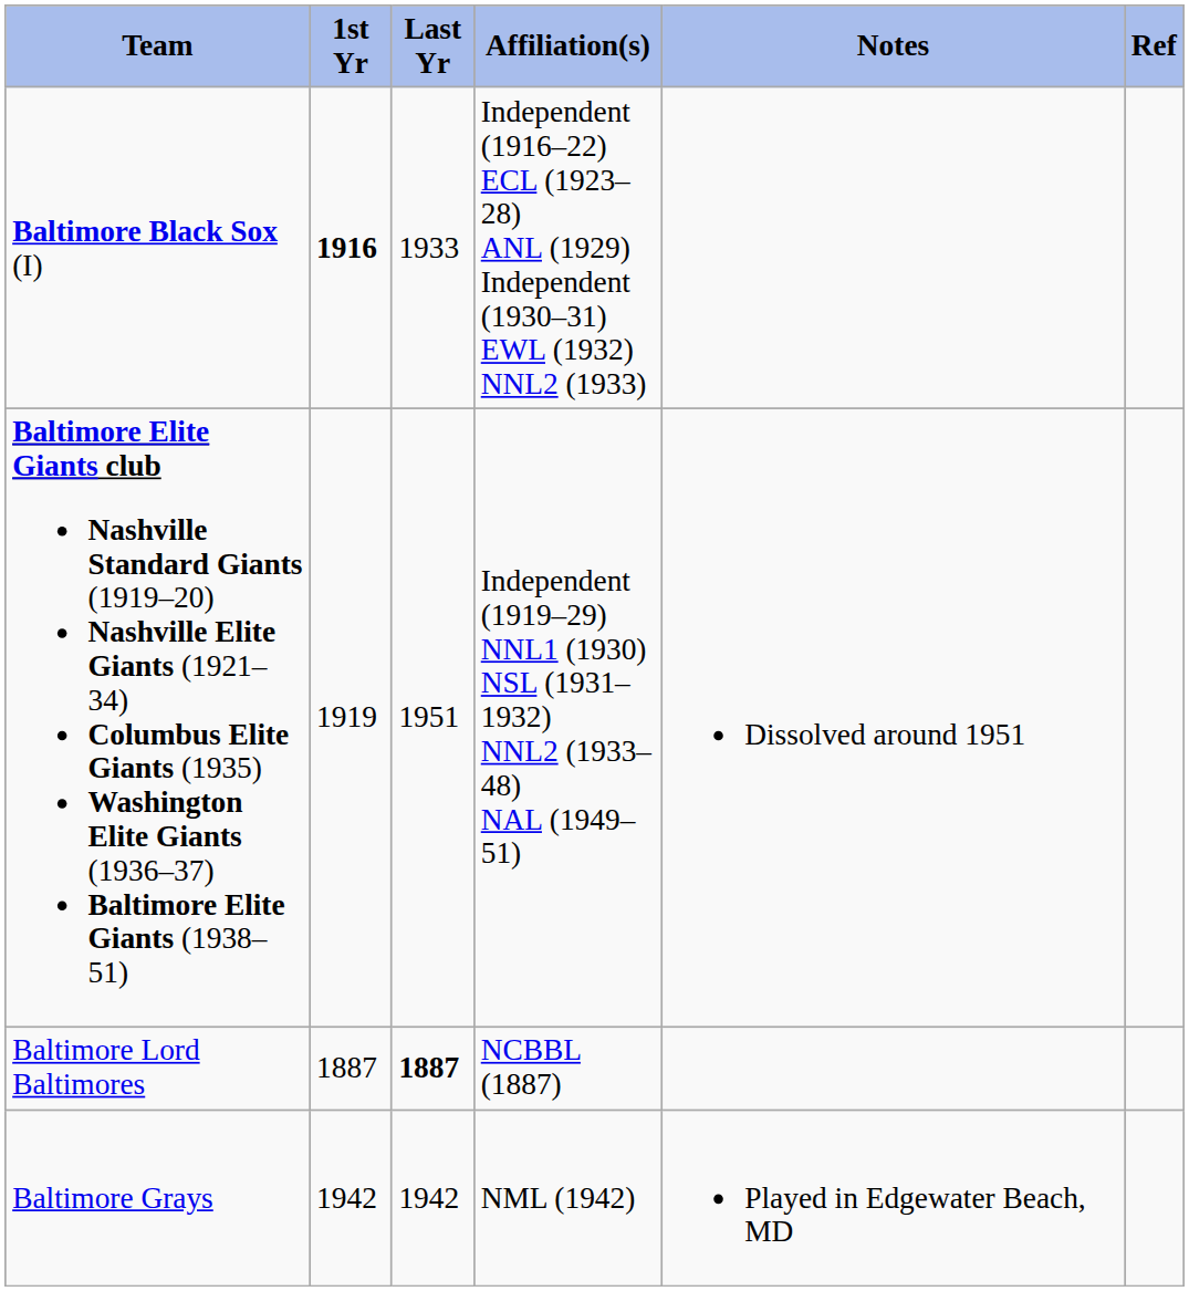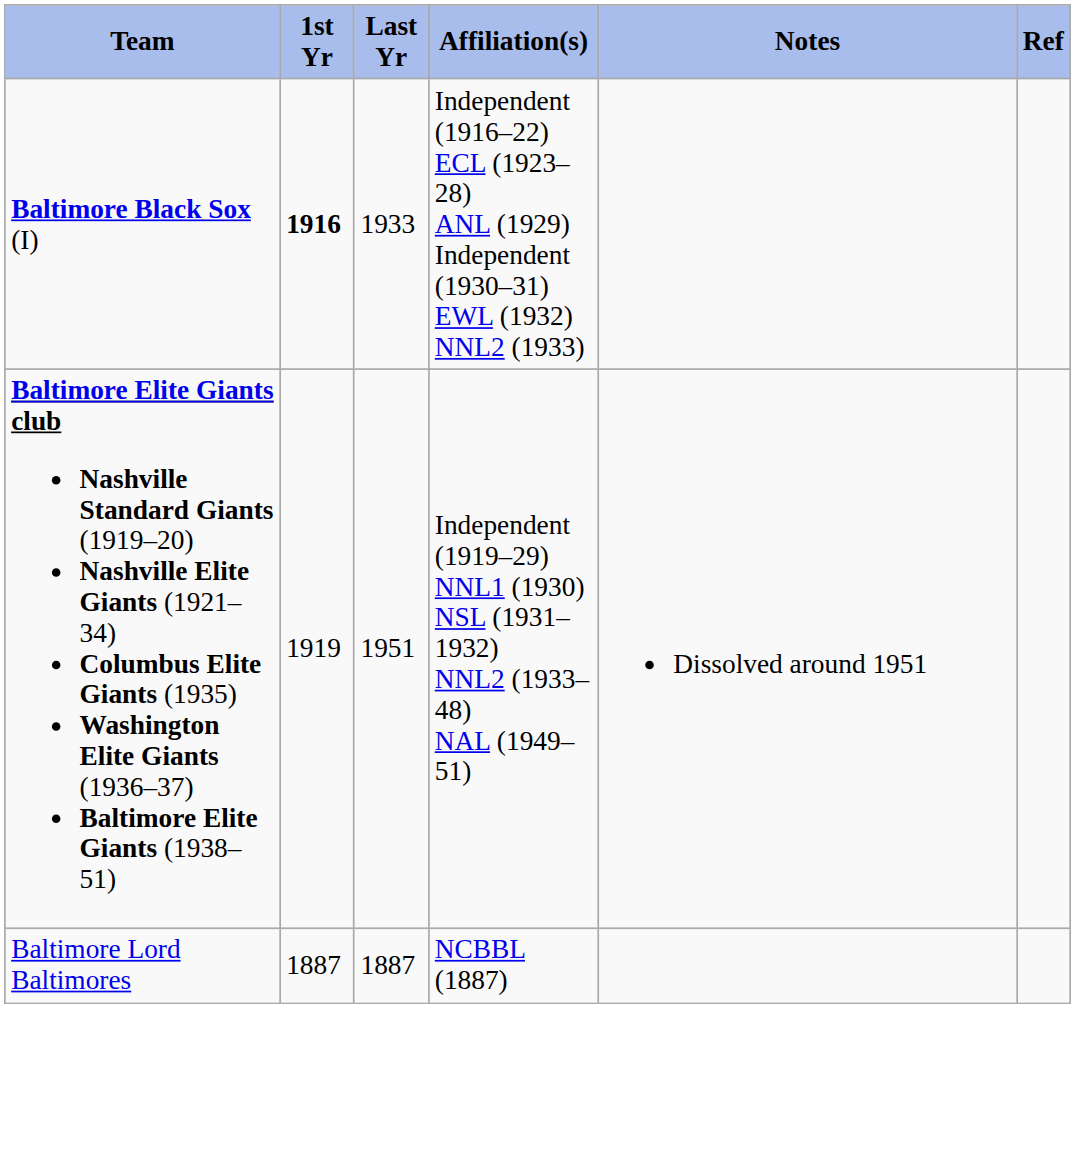Baltimore Lord Baltimores | Last Yr: bold -> normal
- row: Baltimore Grays | 1942 | 1942 | NML (1942) | Played in Edgewater Beach, MD
